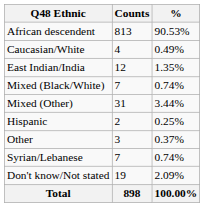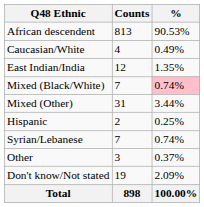Mixed (Black/White) | %: no background -> pink background
rows swapped: Syrian/Lebanese <-> Other
